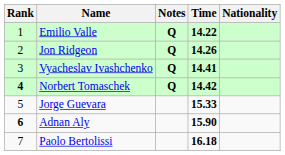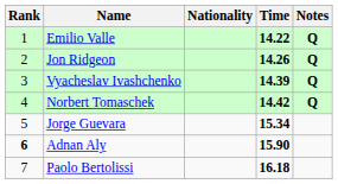columns swapped: Nationality <-> Notes
Vyacheslav Ivashchenko | Time: 14.41 -> 14.39
Norbert Tomaschek | Rank: bold -> normal
Jorge Guevara | Time: 15.33 -> 15.34
